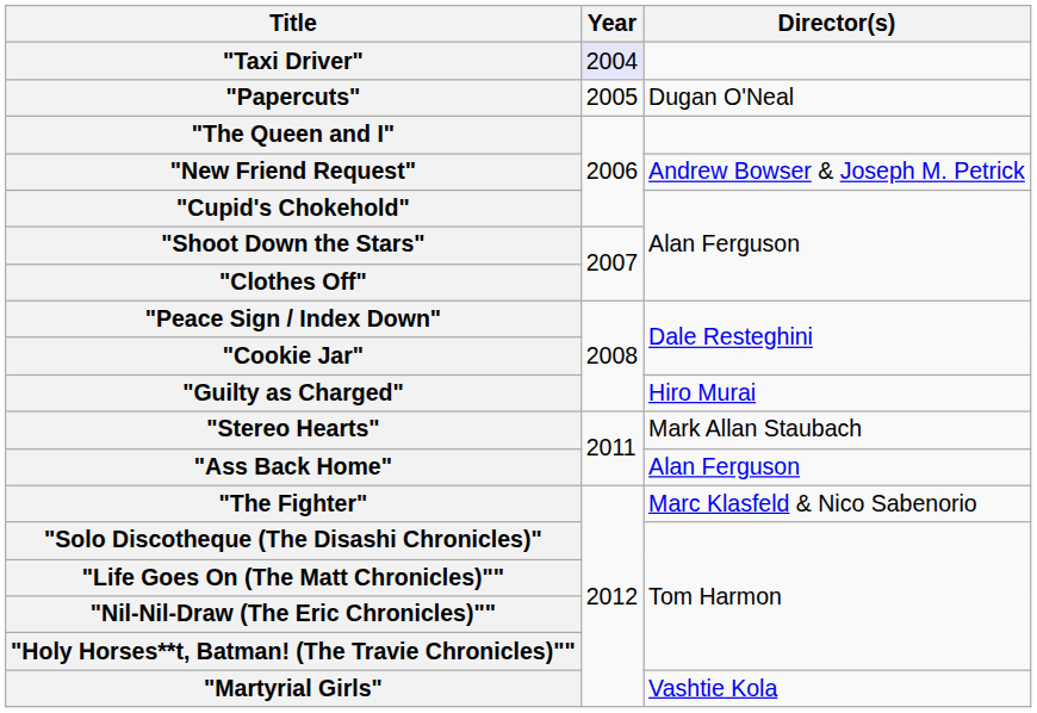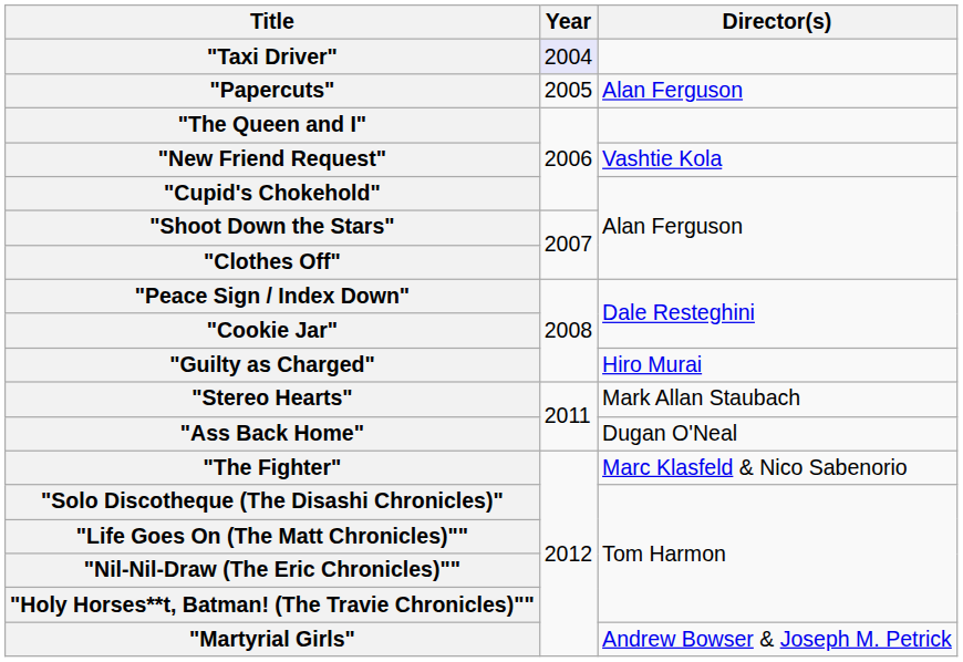"Papercuts" | Director(s): Dugan O'Neal -> Alan Ferguson
"New Friend Request" | Director(s): Andrew Bowser & Joseph M. Petrick -> Vashtie Kola
"Ass Back Home" | Director(s): Alan Ferguson -> Dugan O'Neal
"Martyrial Girls" | Director(s): Vashtie Kola -> Andrew Bowser & Joseph M. Petrick
